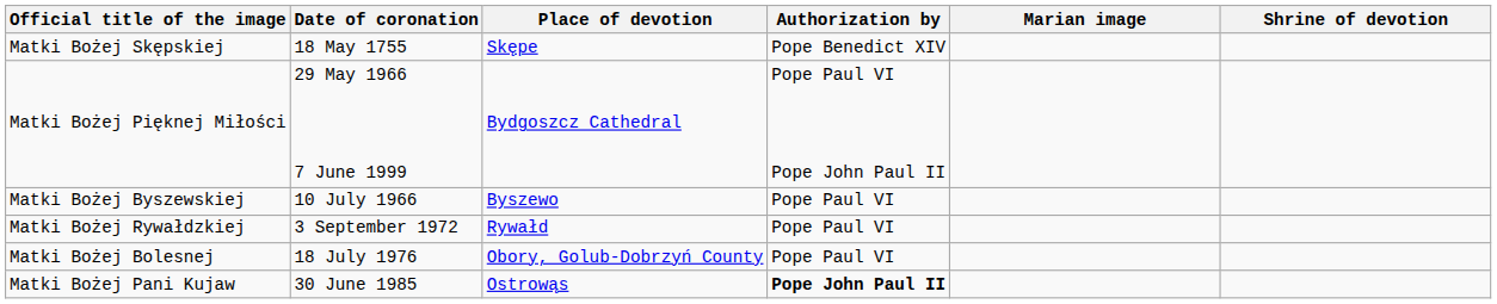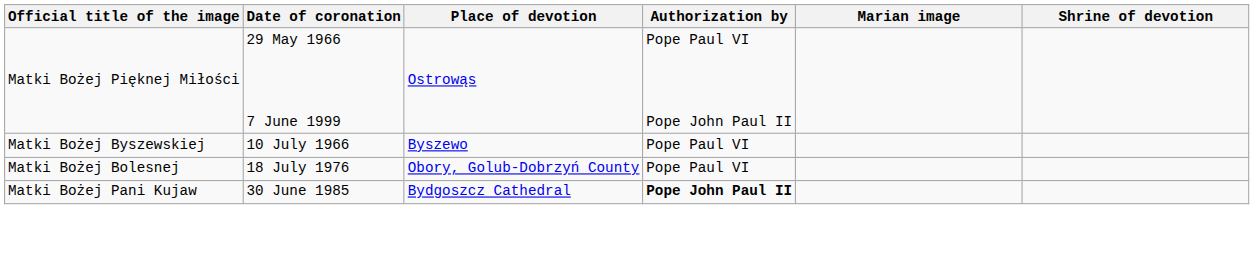- row: Matki Bożej Skępskiej | 18 May 1755 | Skępe | Pope Benedict XIV
Matki Bożej Pięknej Miłości | Place of devotion: Bydgoszcz Cathedral -> Ostrowąs
- row: Matki Bożej Rywałdzkiej | 3 September 1972 | Rywałd | Pope Paul VI
Matki Bożej Pani Kujaw | Place of devotion: Ostrowąs -> Bydgoszcz Cathedral
